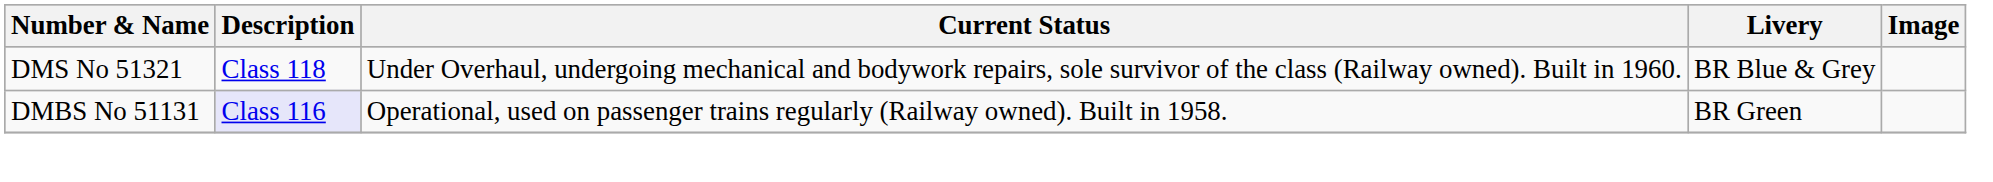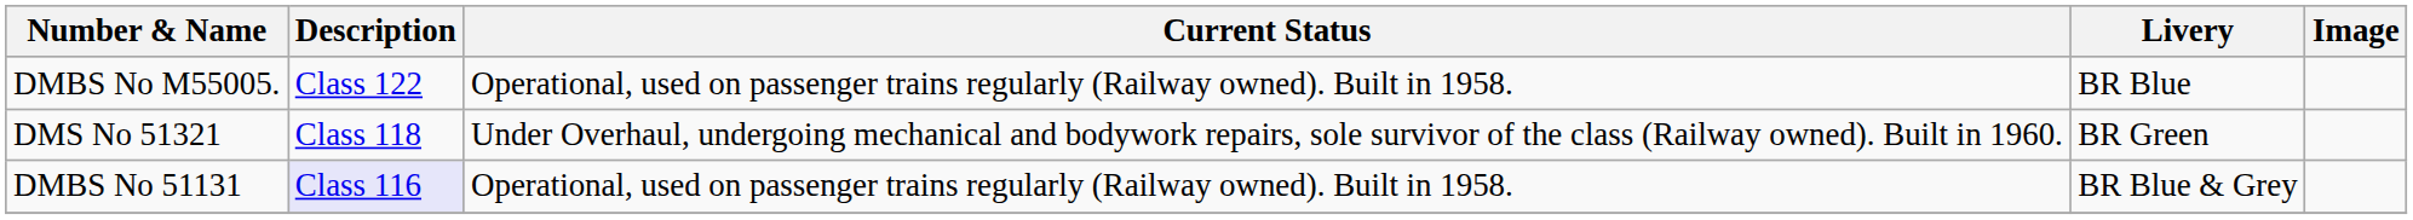+ row: DMBS No M55005. | Class 122 | Operational, used on passenger trains regularly (Railway owned). Built in 1958. | BR Blue
DMS No 51321 | Livery: BR Blue & Grey -> BR Green
DMBS No 51131 | Livery: BR Green -> BR Blue & Grey
